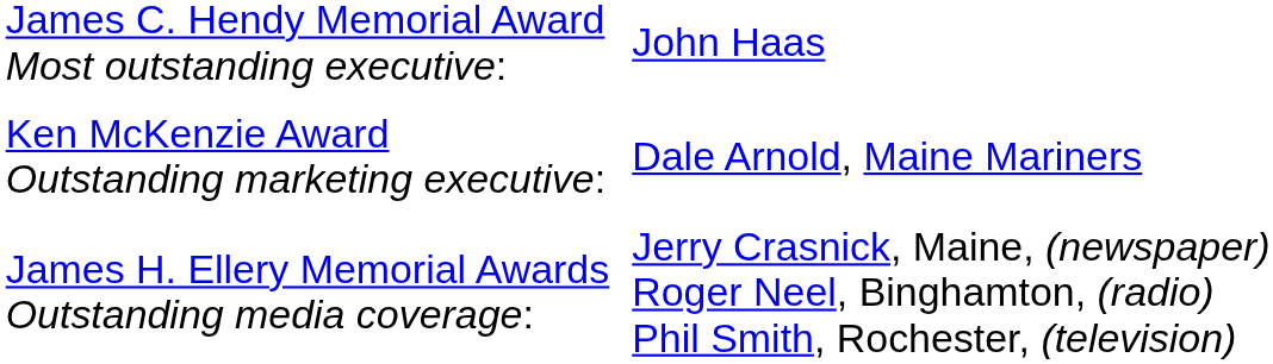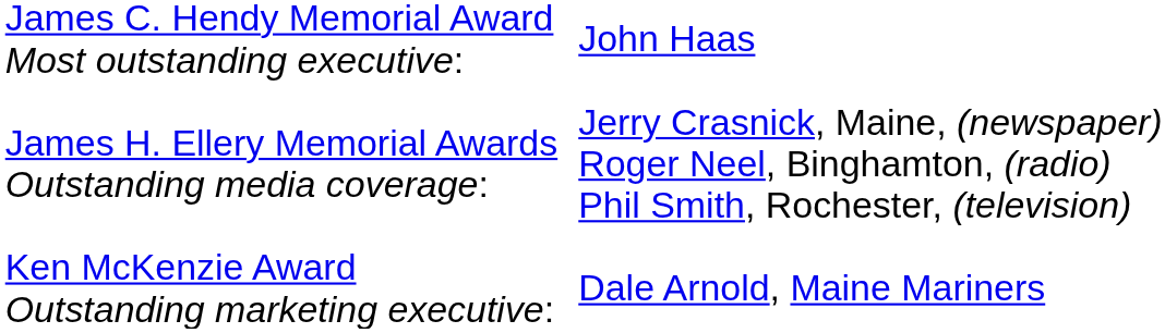rows swapped: James H. Ellery Memorial Awards Outstanding media coverage: <-> Ken McKenzie Award Outstanding marketing executive:
